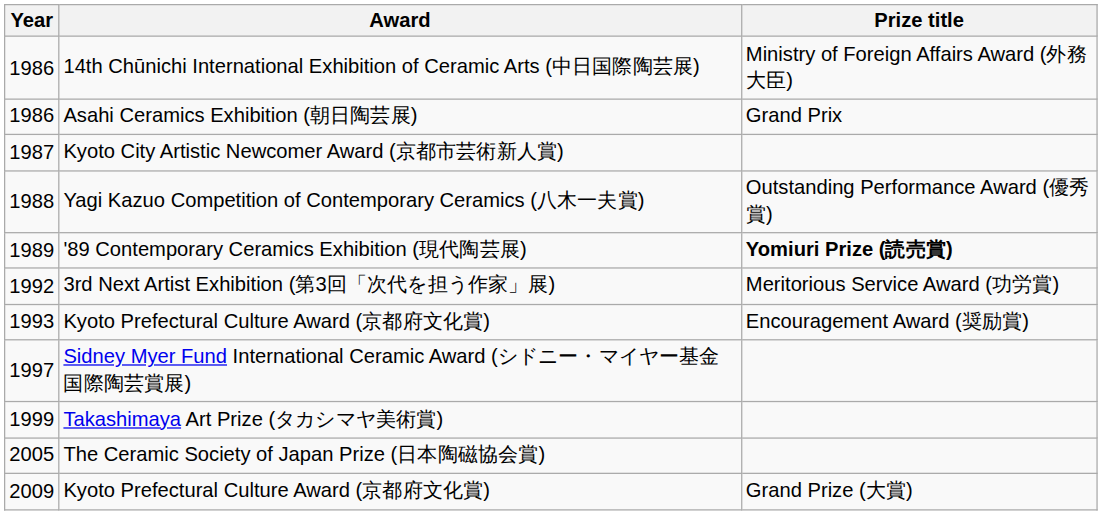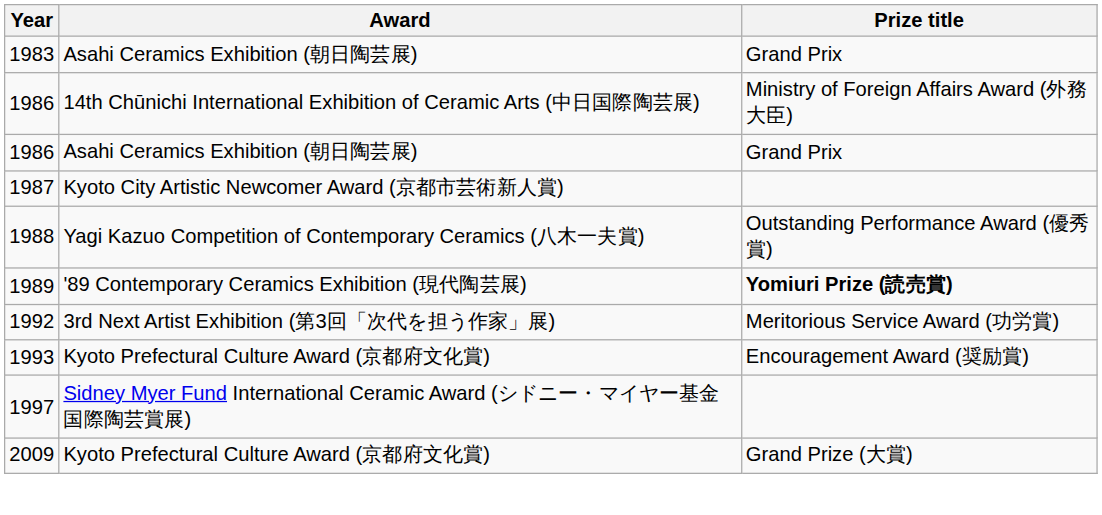+ row: 1983 | Asahi Ceramics Exhibition (朝日陶芸展) | Grand Prix
- row: 1999 | Takashimaya Art Prize (タカシマヤ美術賞)
- row: 2005 | The Ceramic Society of Japan Prize (日本陶磁協会賞)
